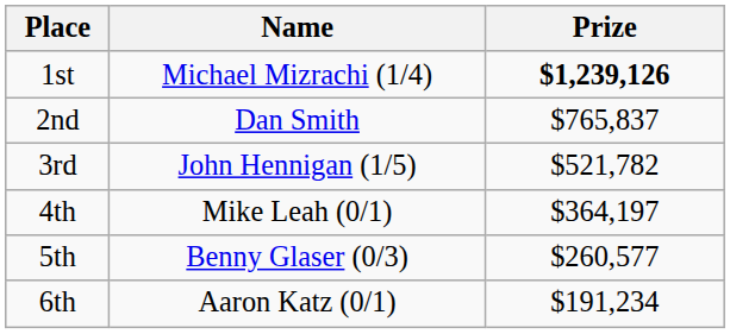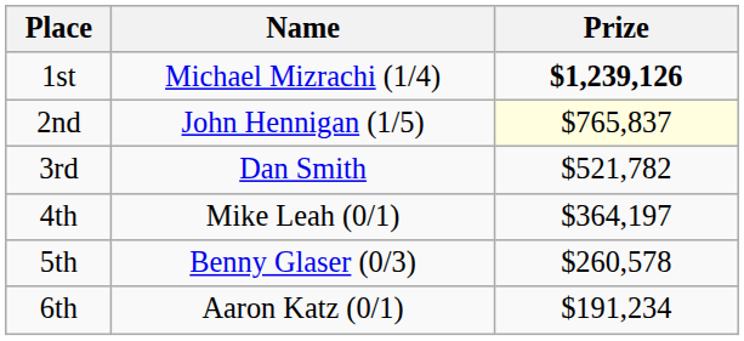2nd | Name: Dan Smith -> John Hennigan (1/5)
2nd | Prize: no background -> lightyellow background
3rd | Name: John Hennigan (1/5) -> Dan Smith
5th | Prize: $260,577 -> $260,578
